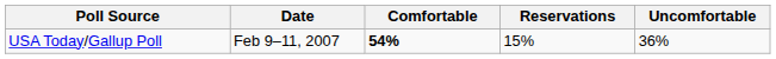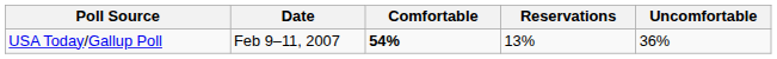USA Today/Gallup Poll | Reservations: 15% -> 13%
